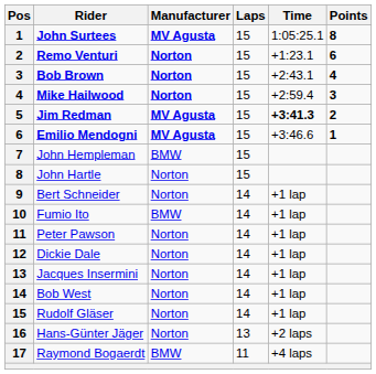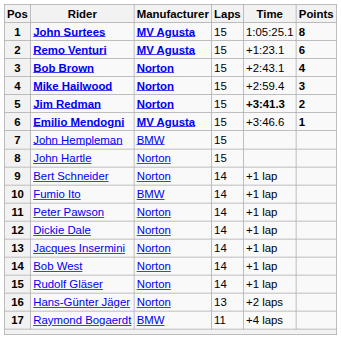Remo Venturi | Manufacturer: Norton -> MV Agusta
Jim Redman | Manufacturer: MV Agusta -> Norton
